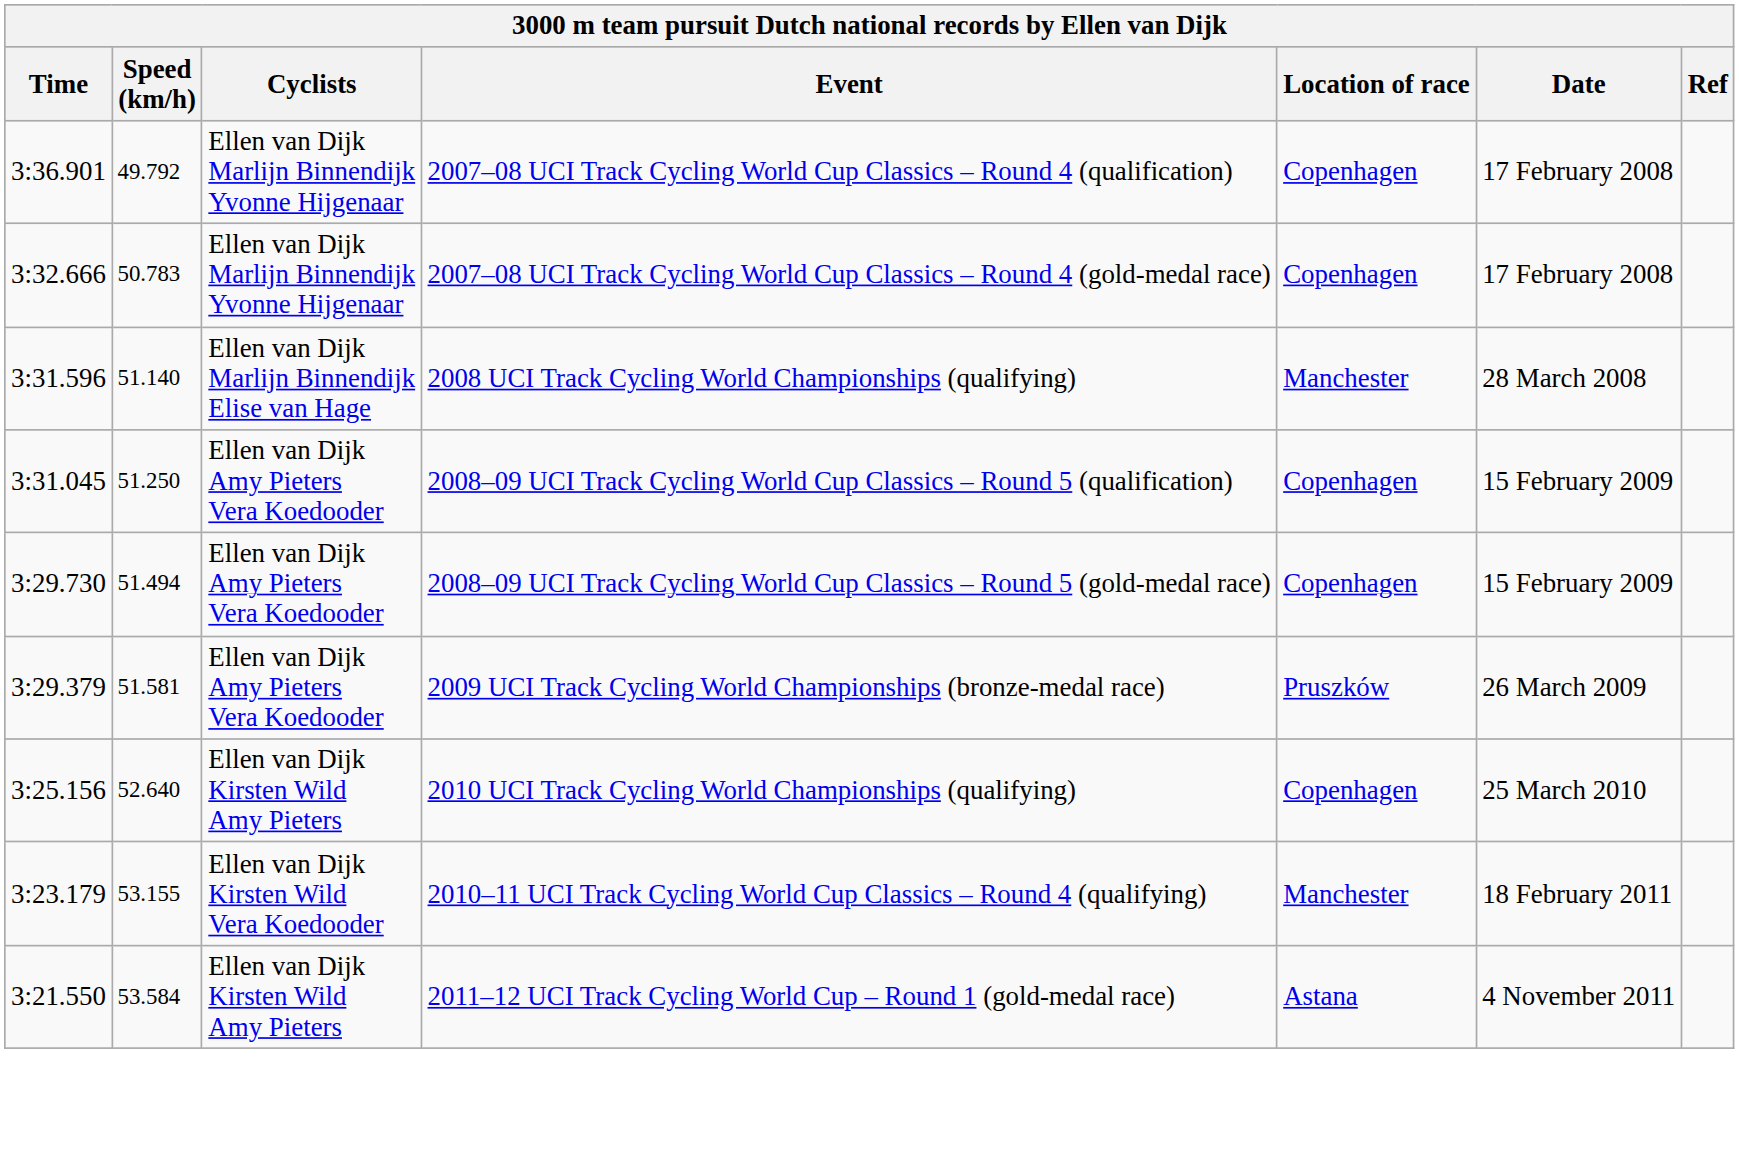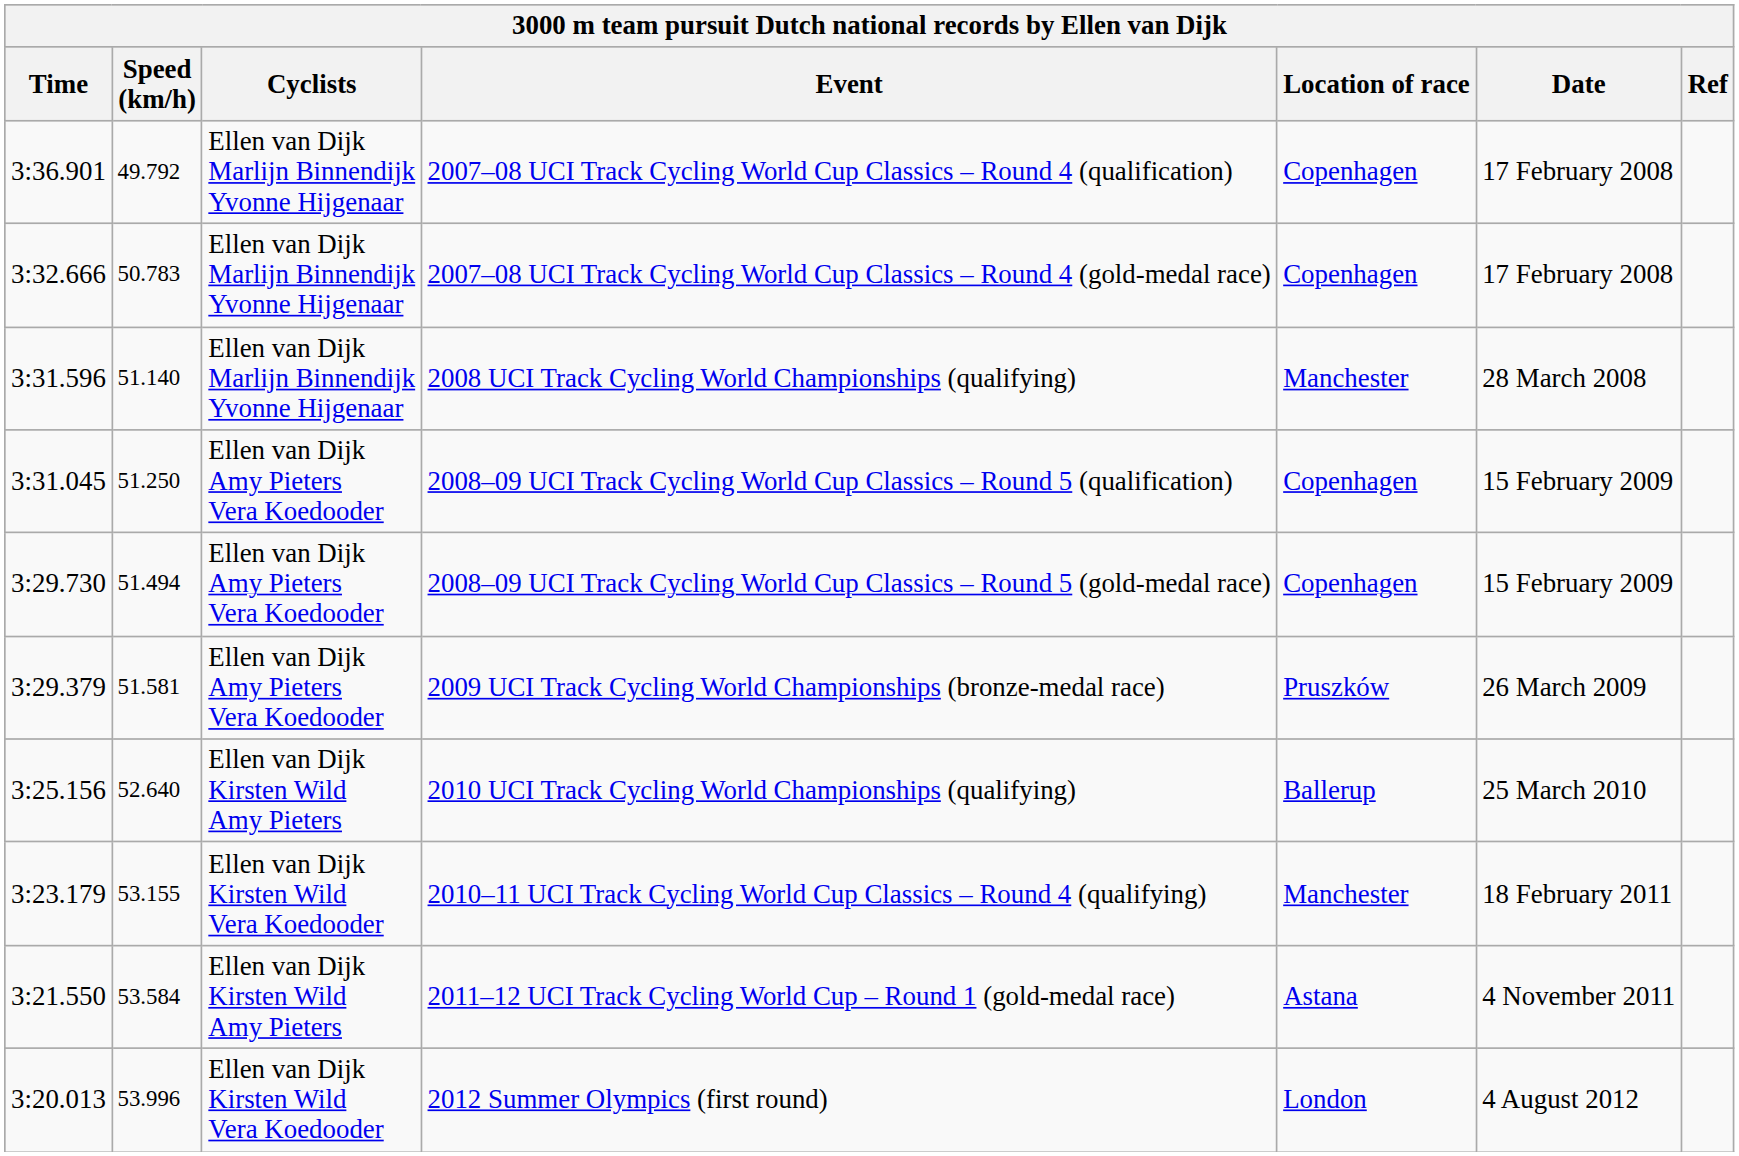2008 UCI Track Cycling World Championships (qualifying) | Cyclists: Ellen van Dijk Marlijn Binnendijk Elise van Hage -> Ellen van Dijk Marlijn Binnendijk Yvonne Hijgenaar
2010 UCI Track Cycling World Championships (qualifying) | Location of race: Copenhagen -> Ballerup
+ row: 3:20.013 | 53.996 | Ellen van Dijk Kirsten Wild Vera Koedooder | 2012 Summer Olympics (first round) | London | 4 August 2012
